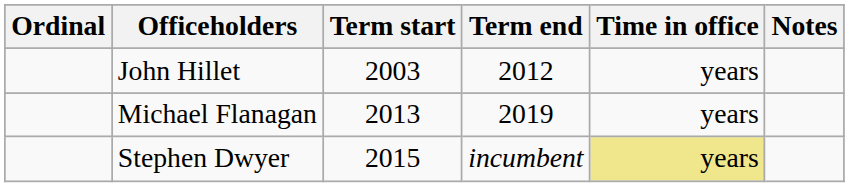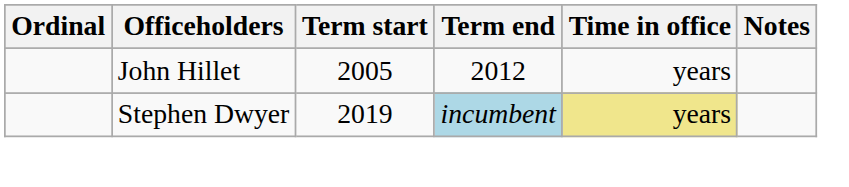John Hillet | Term start: 2003 -> 2005
- row: Michael Flanagan | 2013 | 2019 | years
Stephen Dwyer | Term start: 2015 -> 2019
Stephen Dwyer | Term end: no background -> lightblue background
